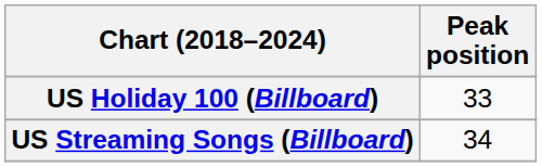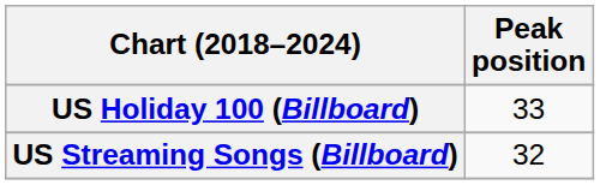US Streaming Songs (Billboard) | Peak position: 34 -> 32
